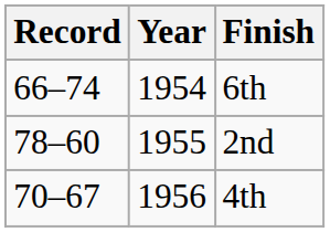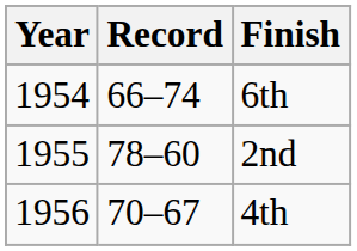columns swapped: Year <-> Record
